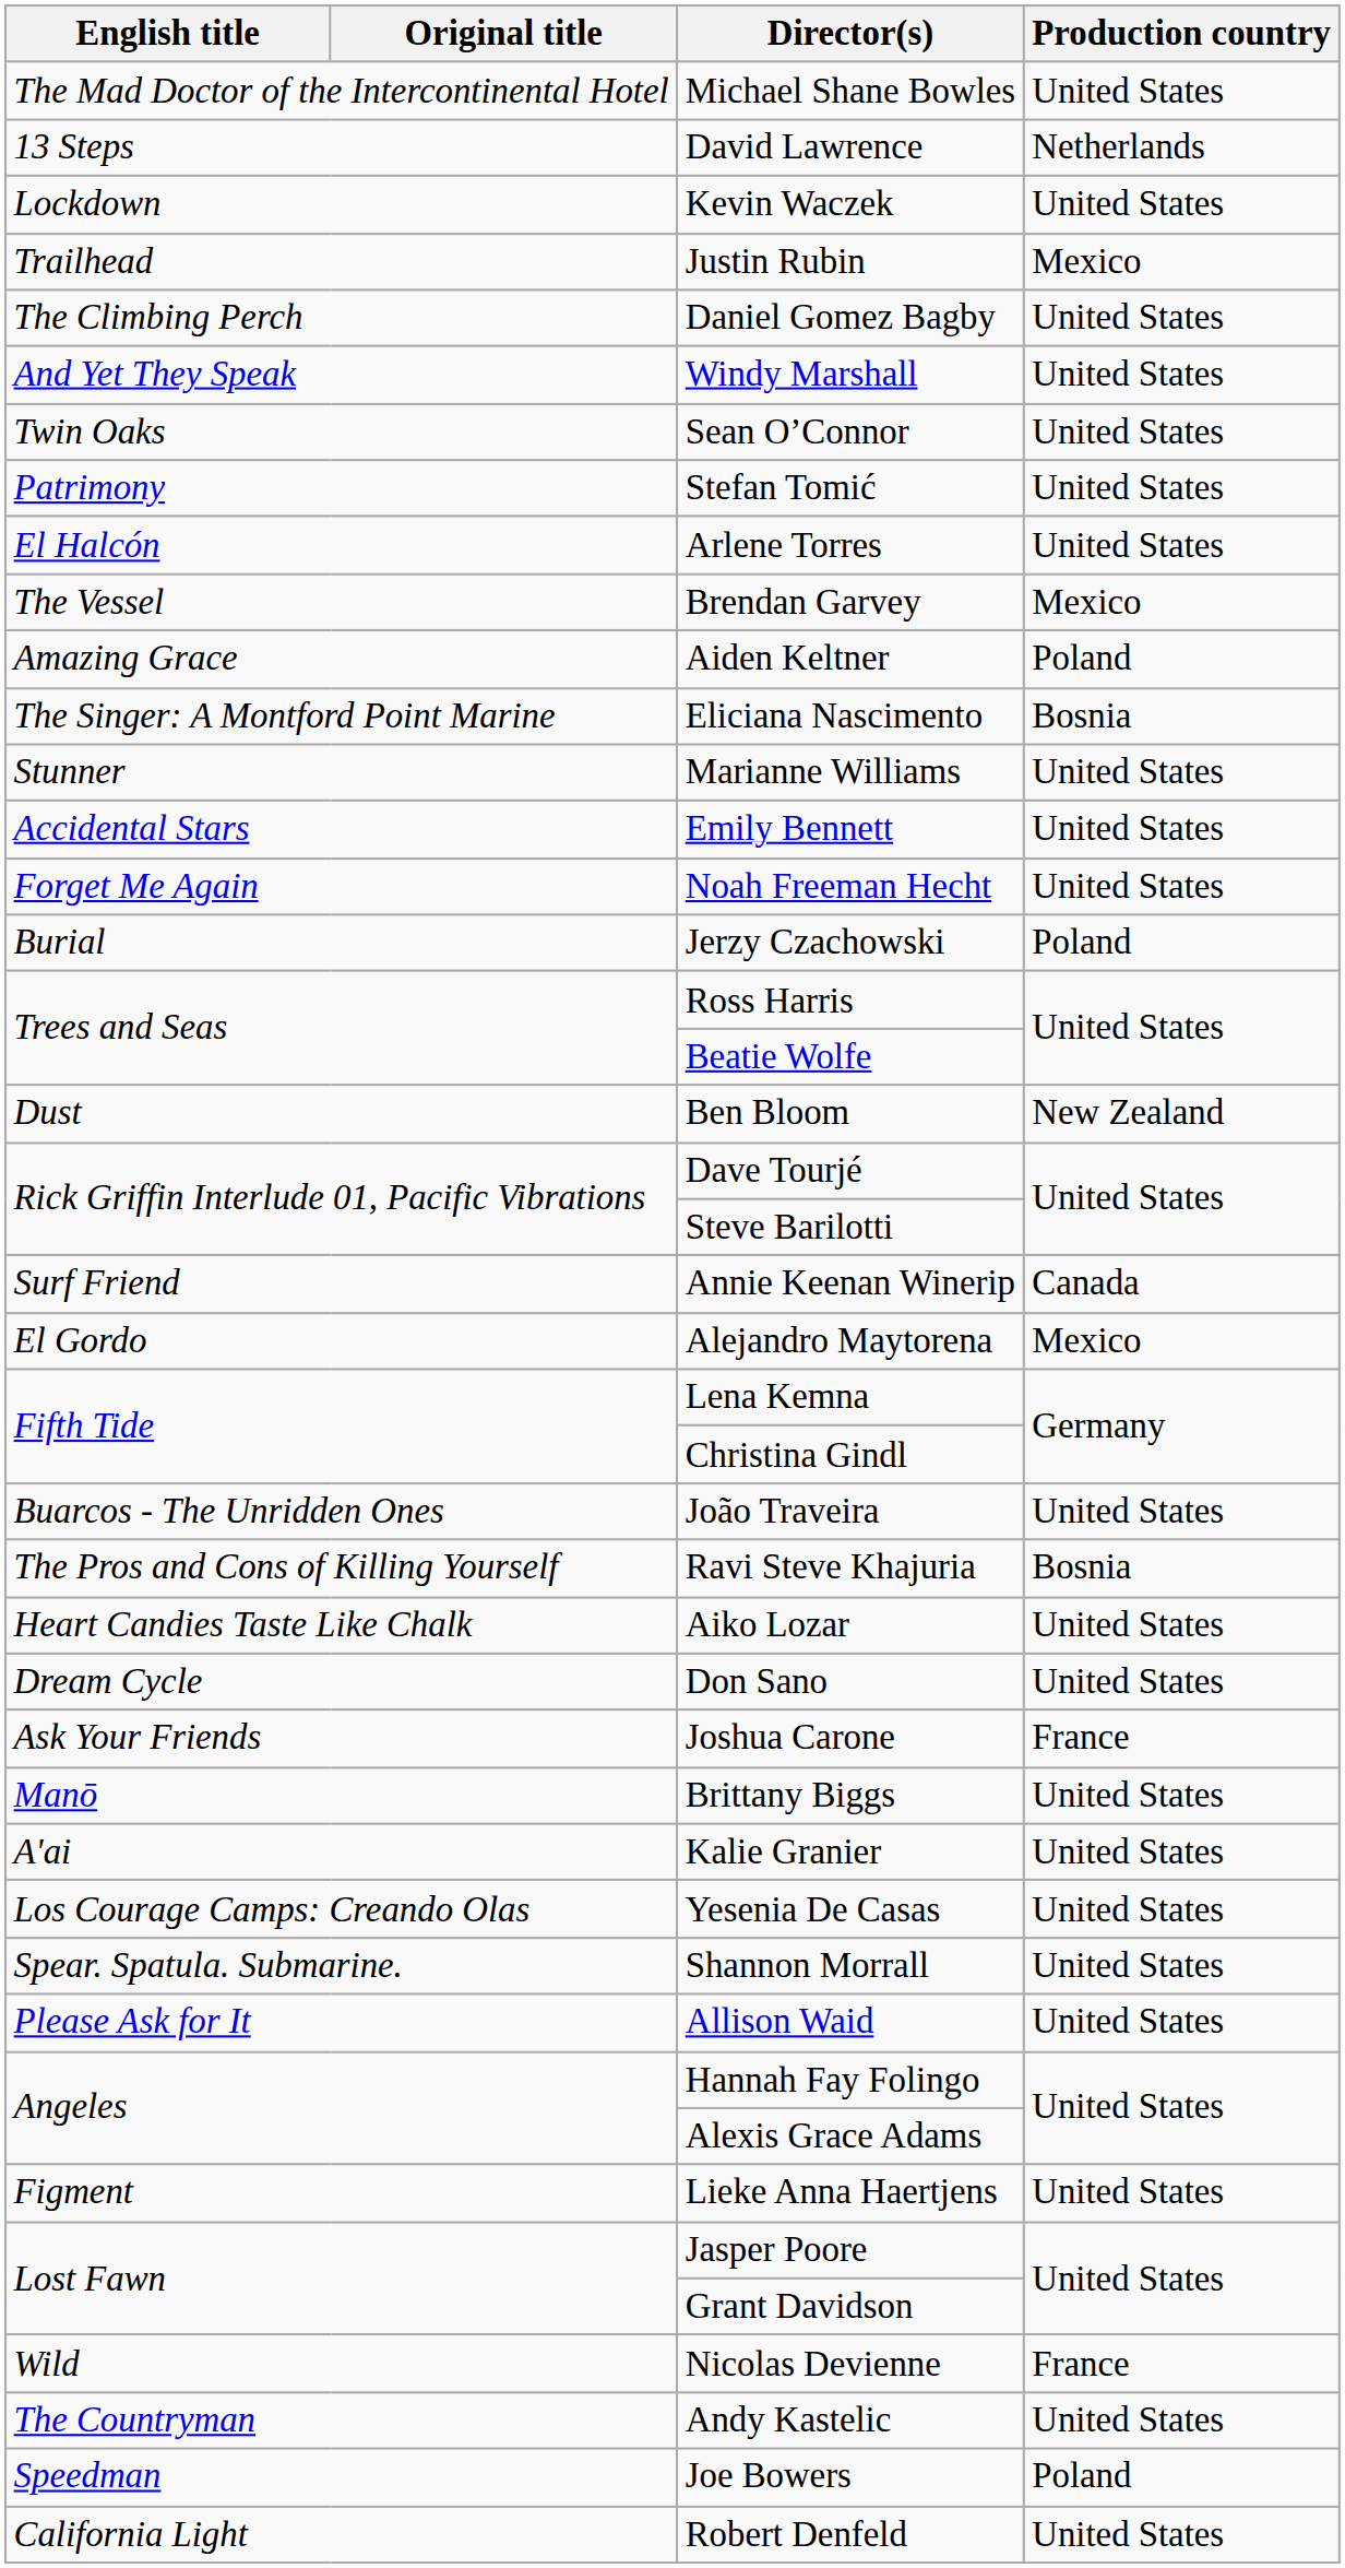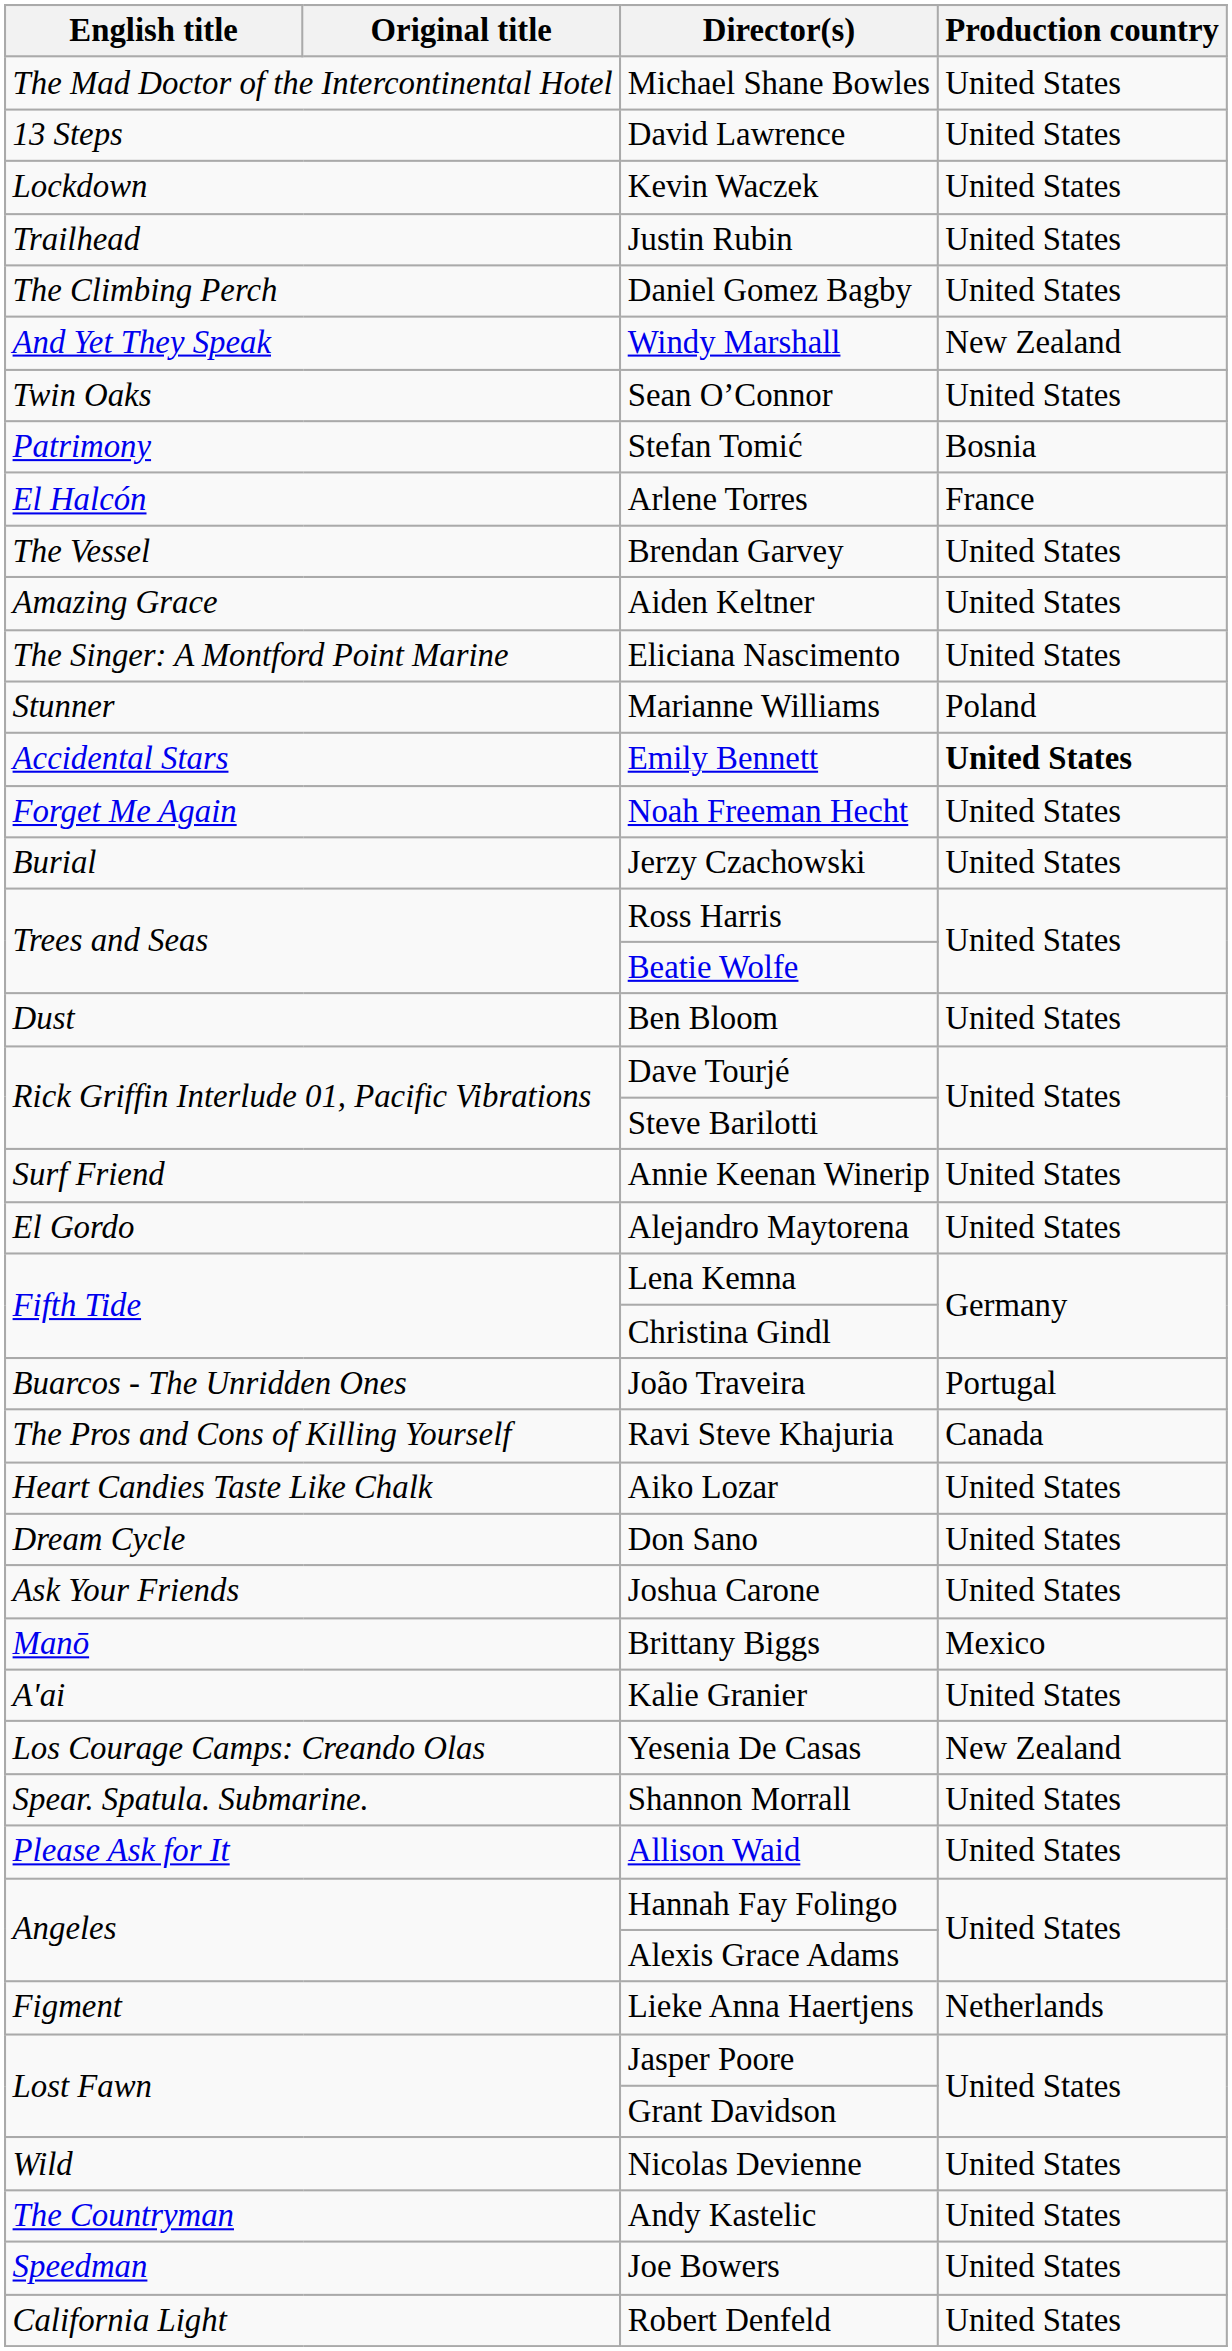David Lawrence | Production country: Netherlands -> United States
Justin Rubin | Production country: Mexico -> United States
Windy Marshall | Production country: United States -> New Zealand
Stefan Tomić | Production country: United States -> Bosnia
Arlene Torres | Production country: United States -> France
Brendan Garvey | Production country: Mexico -> United States
Aiden Keltner | Production country: Poland -> United States
Eliciana Nascimento | Production country: Bosnia -> United States
Marianne Williams | Production country: United States -> Poland
Emily Bennett | Production country: normal -> bold
Jerzy Czachowski | Production country: Poland -> United States
Ben Bloom | Production country: New Zealand -> United States
Annie Keenan Winerip | Production country: Canada -> United States
Alejandro Maytorena | Production country: Mexico -> United States
João Traveira | Production country: United States -> Portugal
Ravi Steve Khajuria | Production country: Bosnia -> Canada
Joshua Carone | Production country: France -> United States
Brittany Biggs | Production country: United States -> Mexico
Yesenia De Casas | Production country: United States -> New Zealand
Lieke Anna Haertjens | Production country: United States -> Netherlands
Nicolas Devienne | Production country: France -> United States
Joe Bowers | Production country: Poland -> United States
